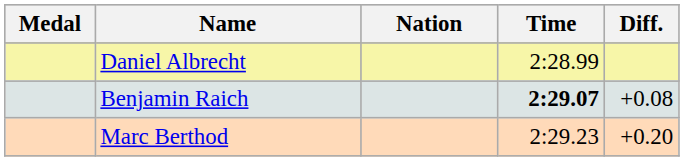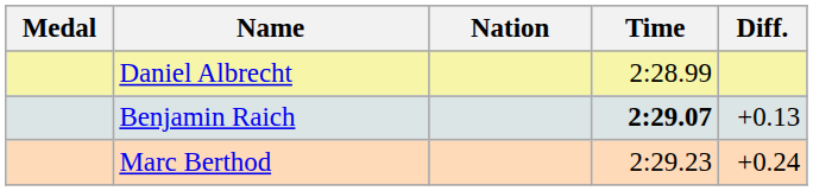Benjamin Raich | Diff.: +0.08 -> +0.13
Marc Berthod | Diff.: +0.20 -> +0.24
